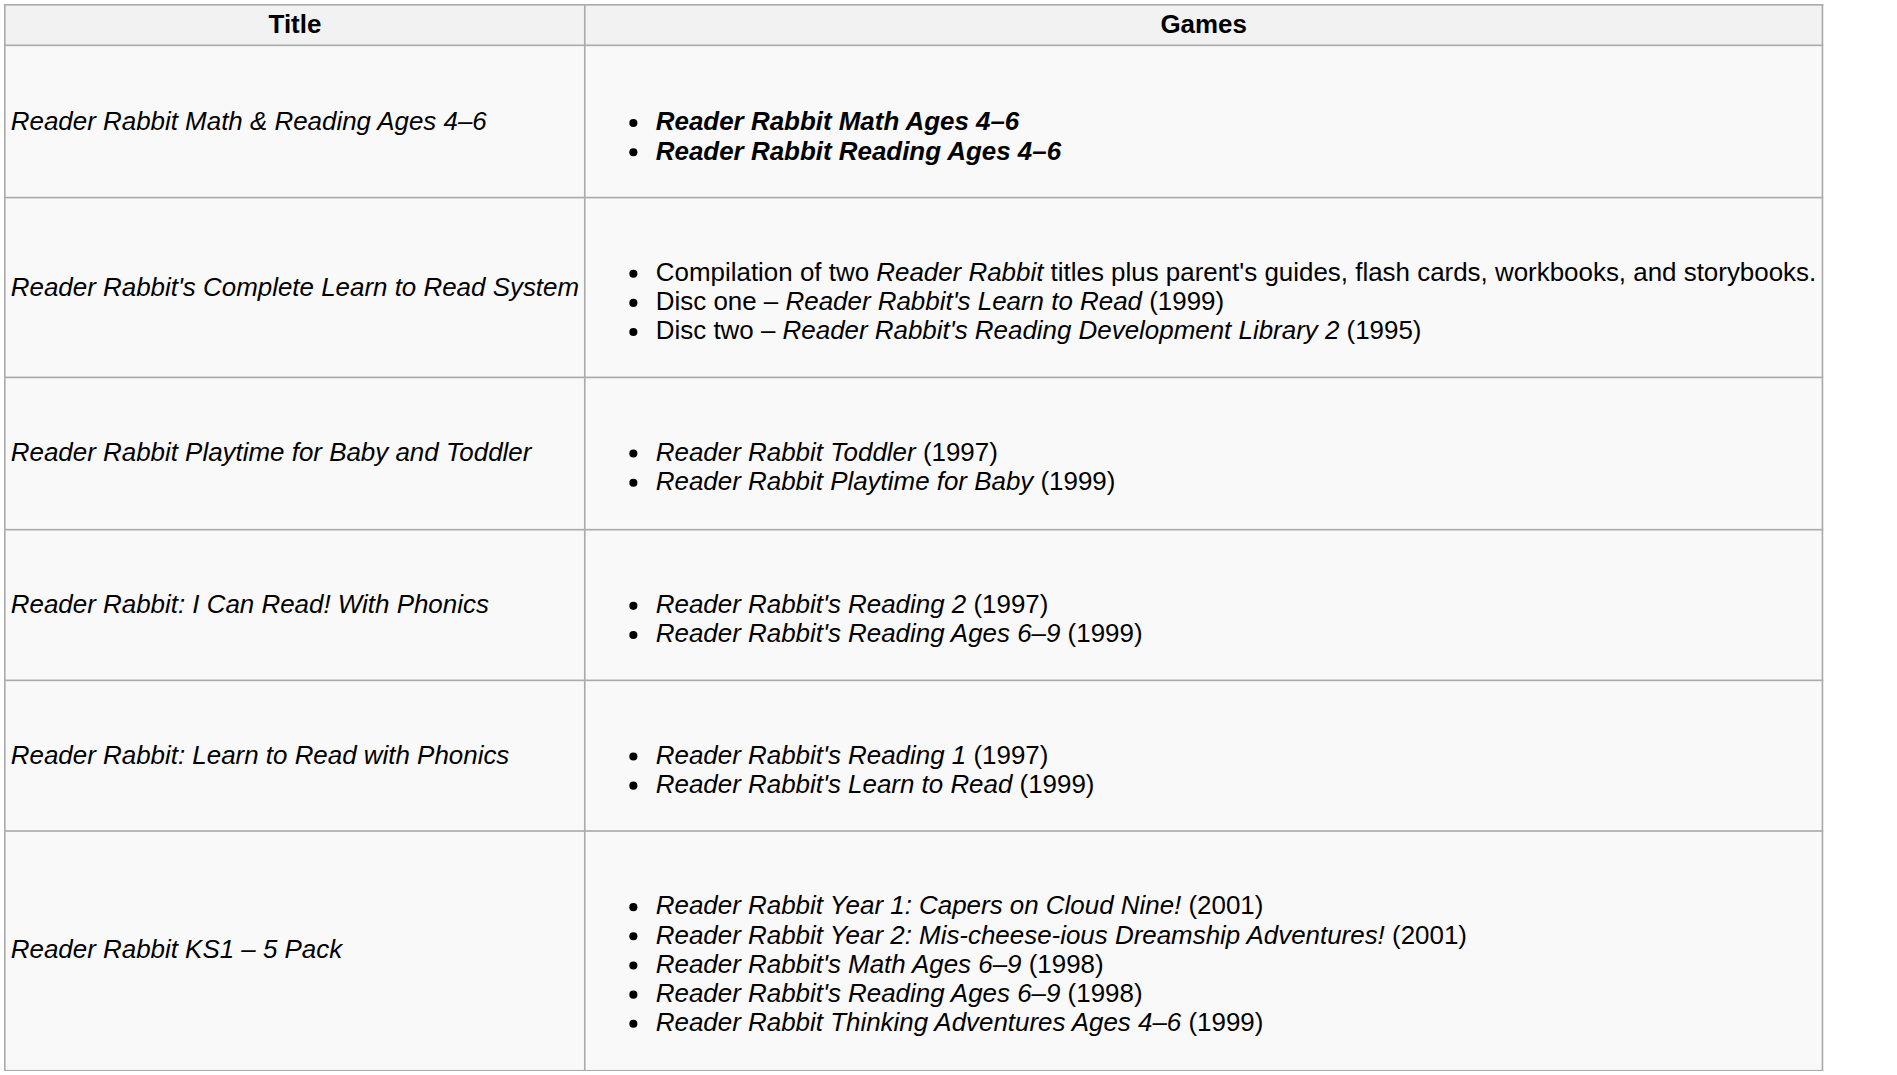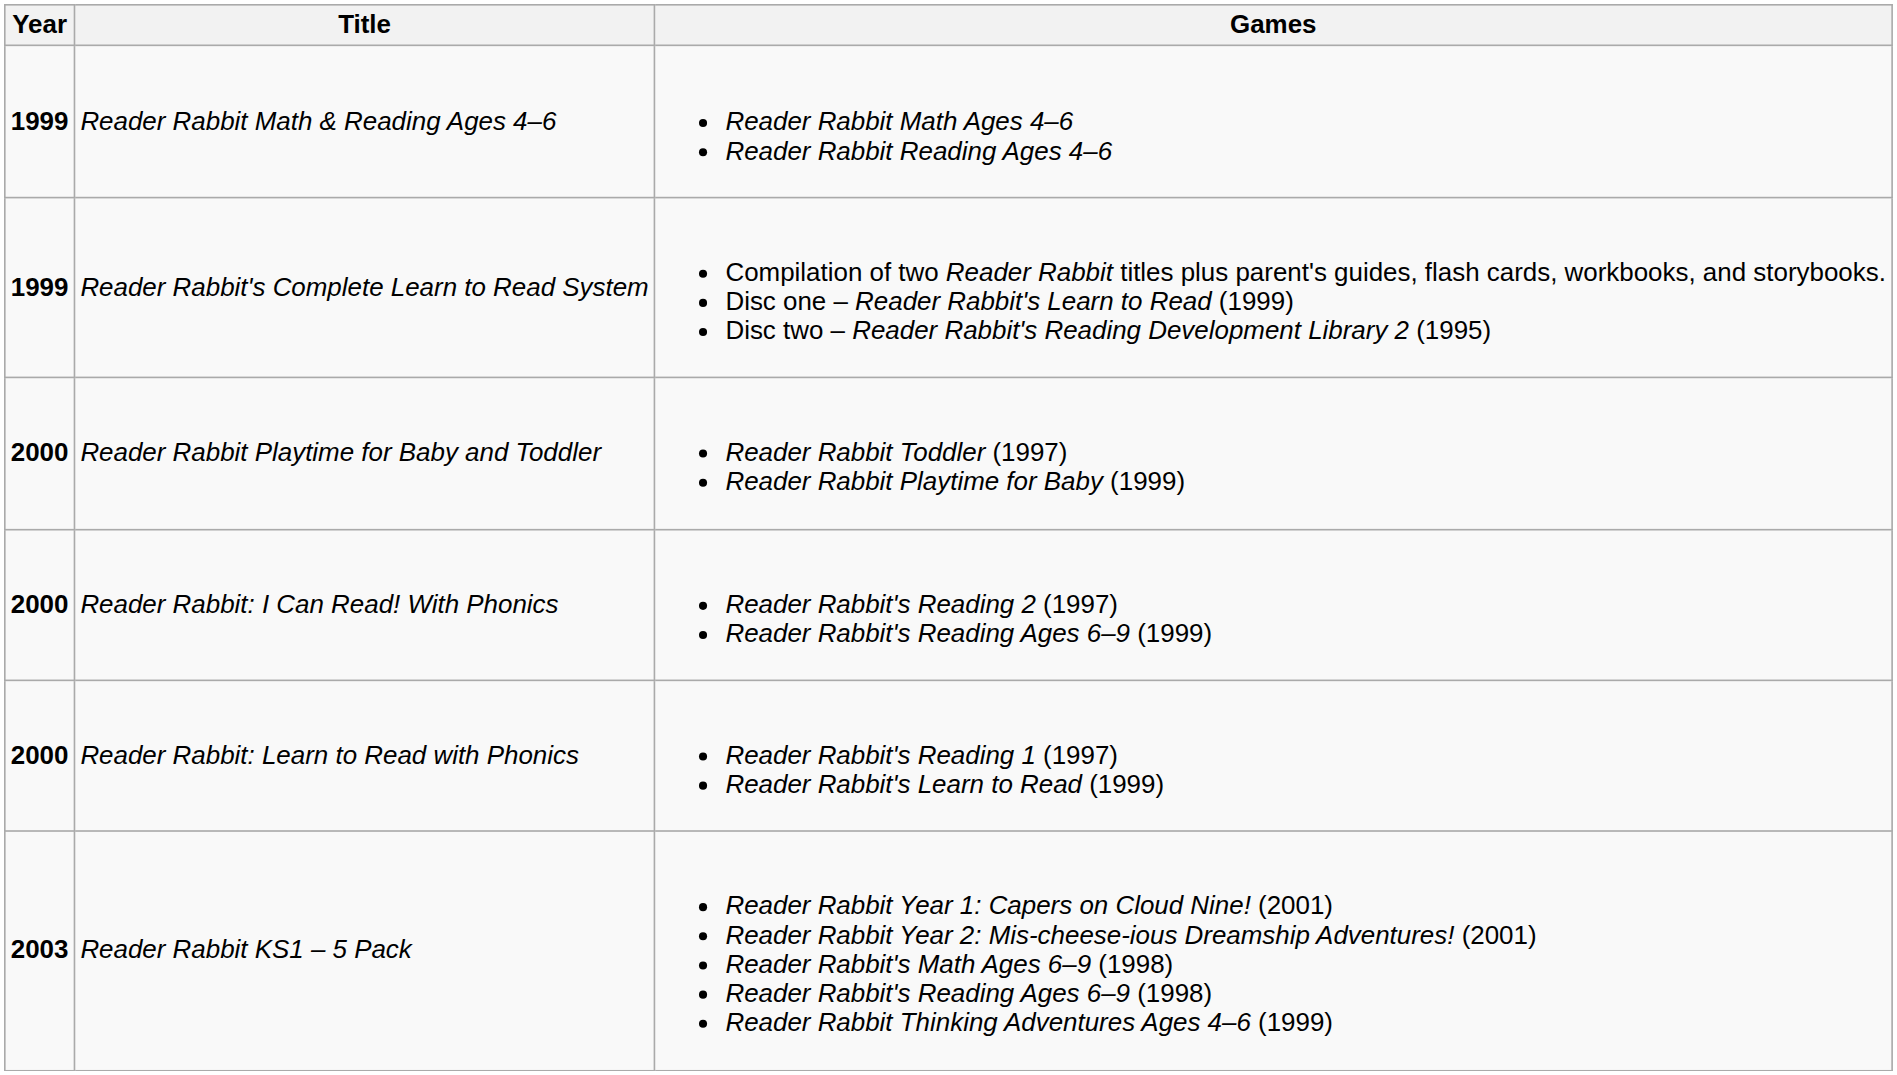+ column: Year | 1999 | 1999 | 2000 | 2000 | 2000 | 2003
Reader Rabbit Math & Reading Ages 4–6 | Games: bold -> normal
